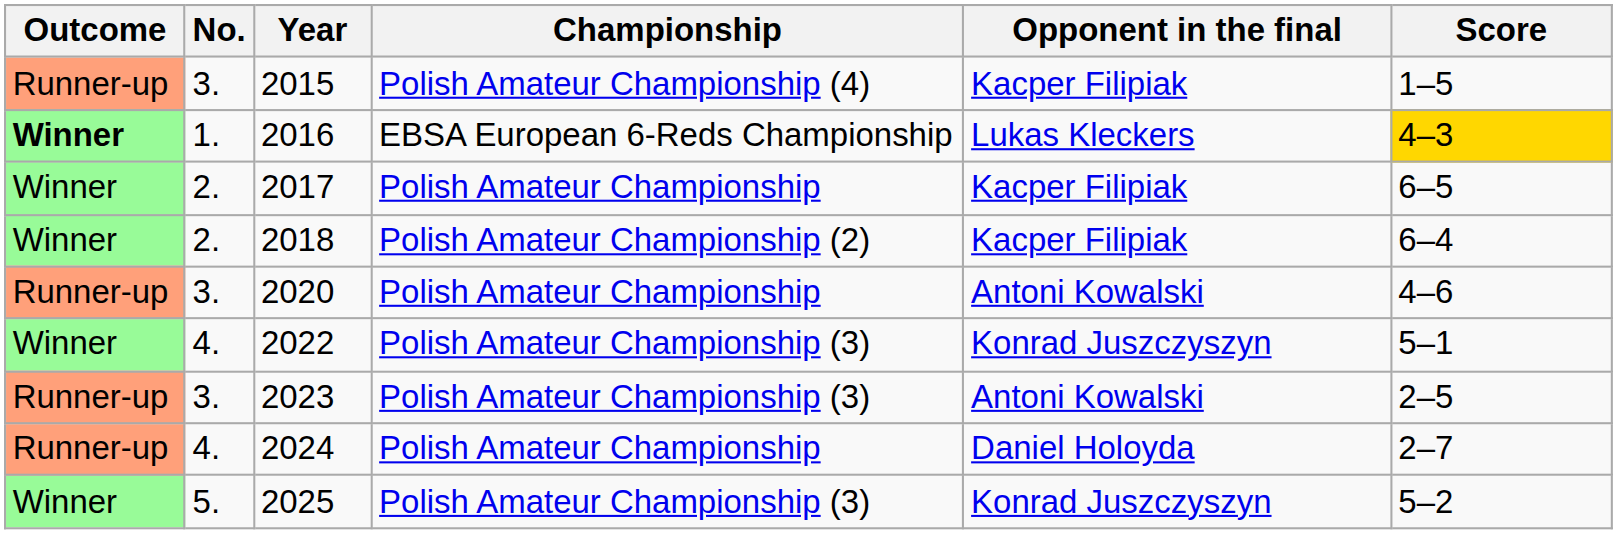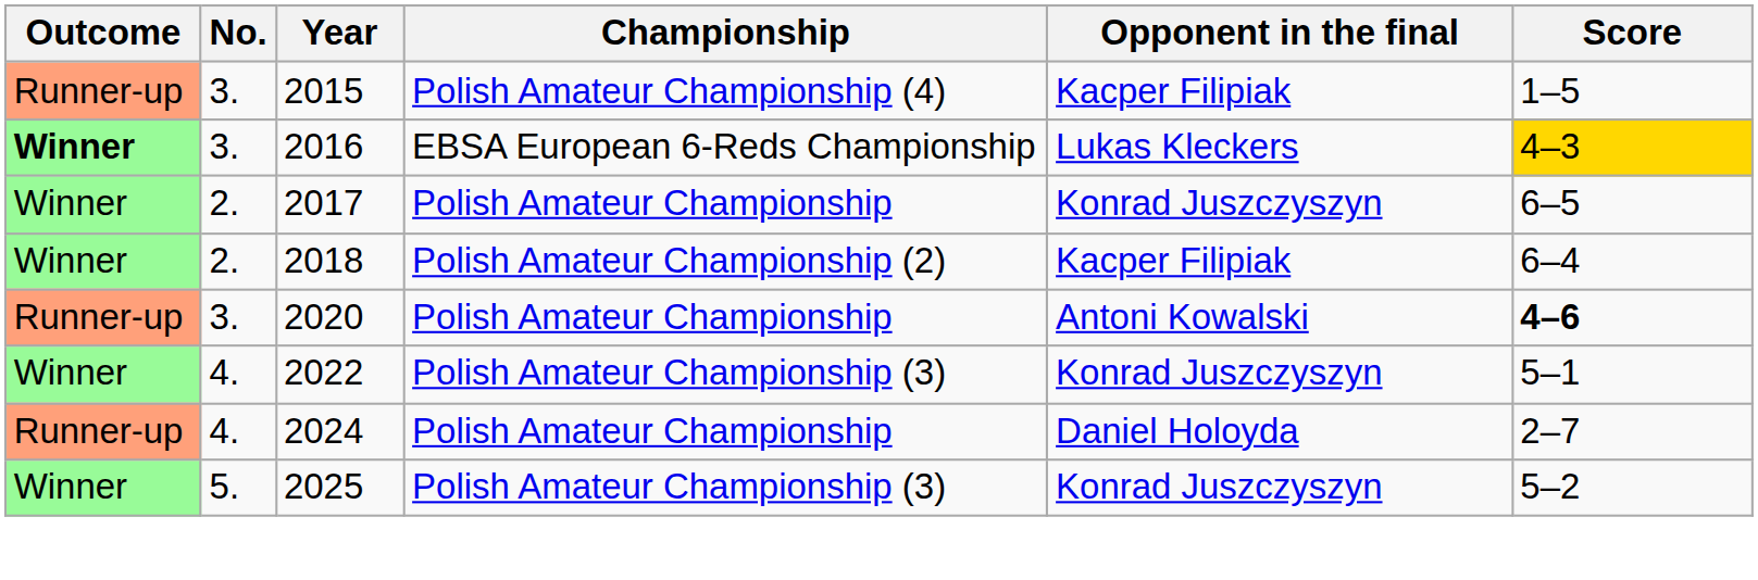2016 | No.: 1. -> 3.
2017 | Opponent in the final: Kacper Filipiak -> Konrad Juszczyszyn
2020 | Score: normal -> bold
- row: Runner-up | 3. | 2023 | Polish Amateur Championship (3) | Antoni Kowalski | 2–5
